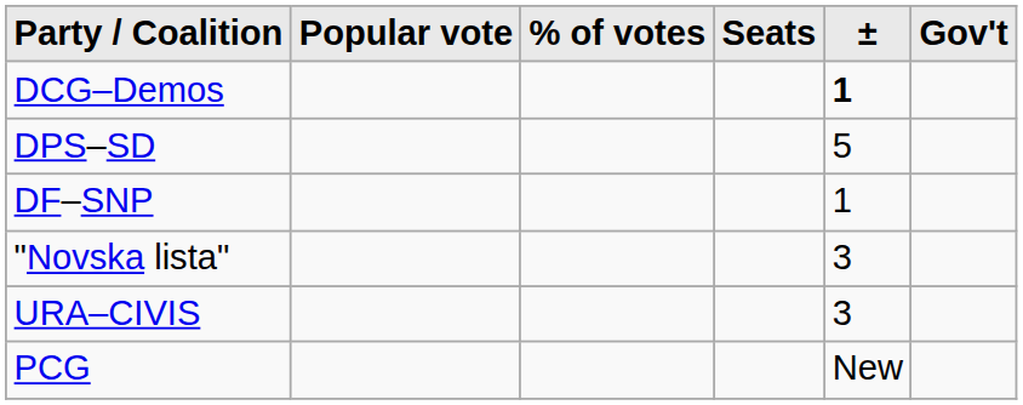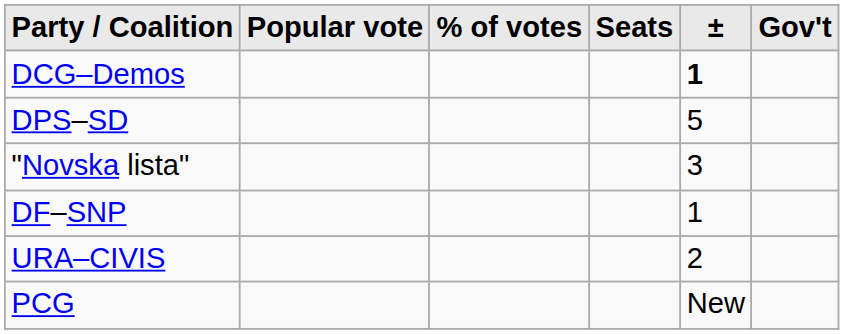rows swapped: DF–SNP <-> "Novska lista"
URA–CIVIS | ±: 3 -> 2
